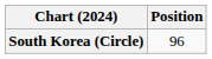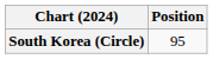South Korea (Circle) | Position: 96 -> 95
